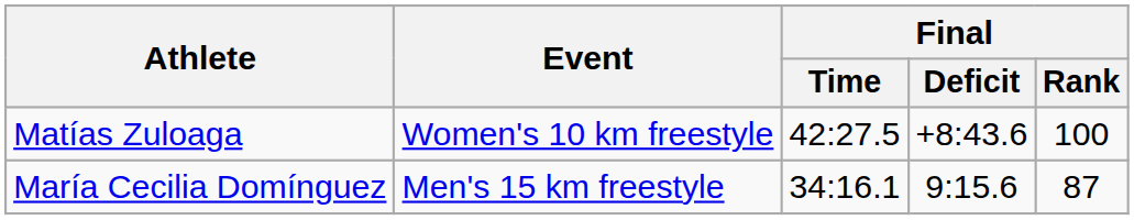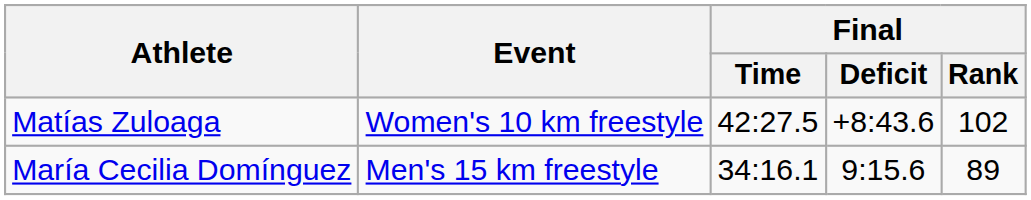Matías Zuloaga | Final / Rank: 100 -> 102
María Cecilia Domínguez | Final / Rank: 87 -> 89
